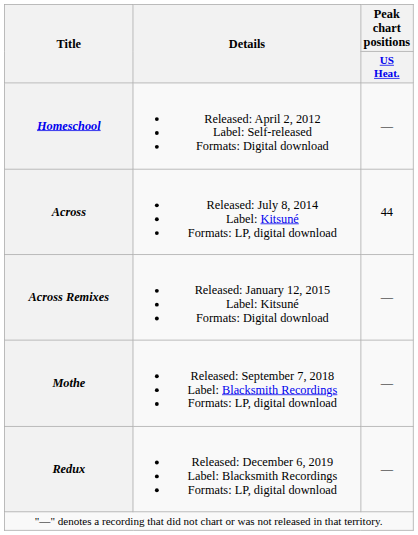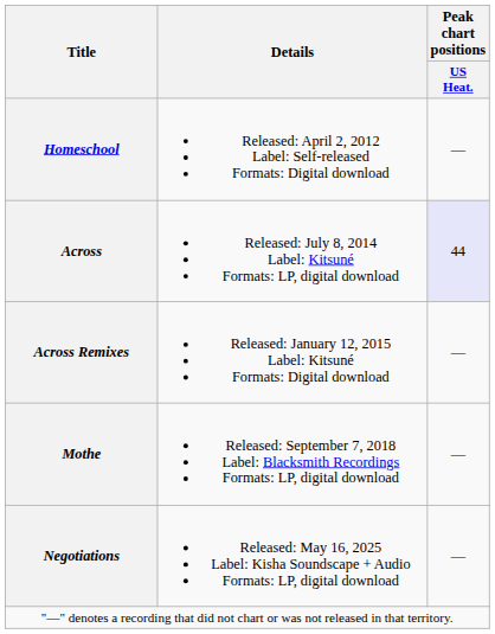Across | Peak chart positions / US Heat.: no background -> lavender background
- row: Redux | Released: December 6, 2019 Label: Blacksmith Recordings Formats: LP, digital download | —
+ row: Negotiations | Released: May 16, 2025 Label: Kisha Soundscape + Audio Formats: LP, digital download | —
